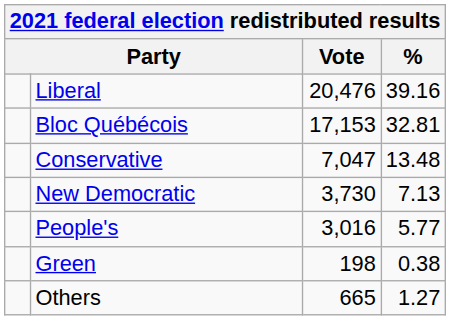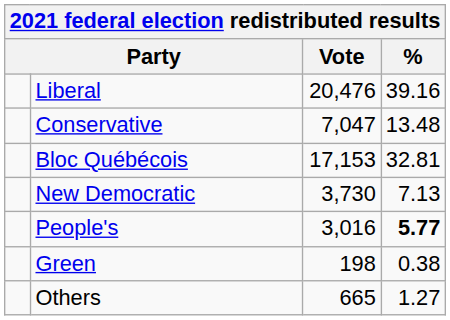rows swapped: Bloc Québécois <-> Conservative
People's | %: normal -> bold
